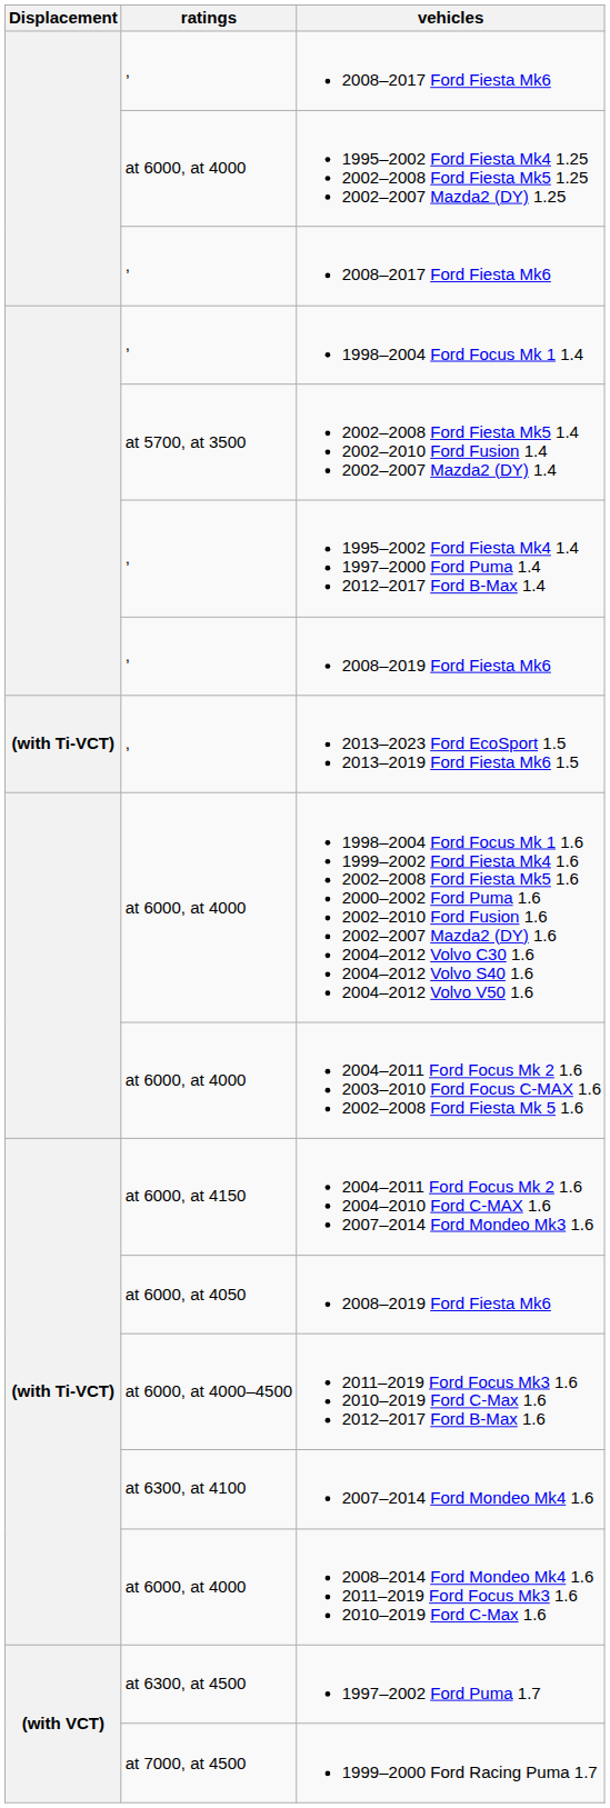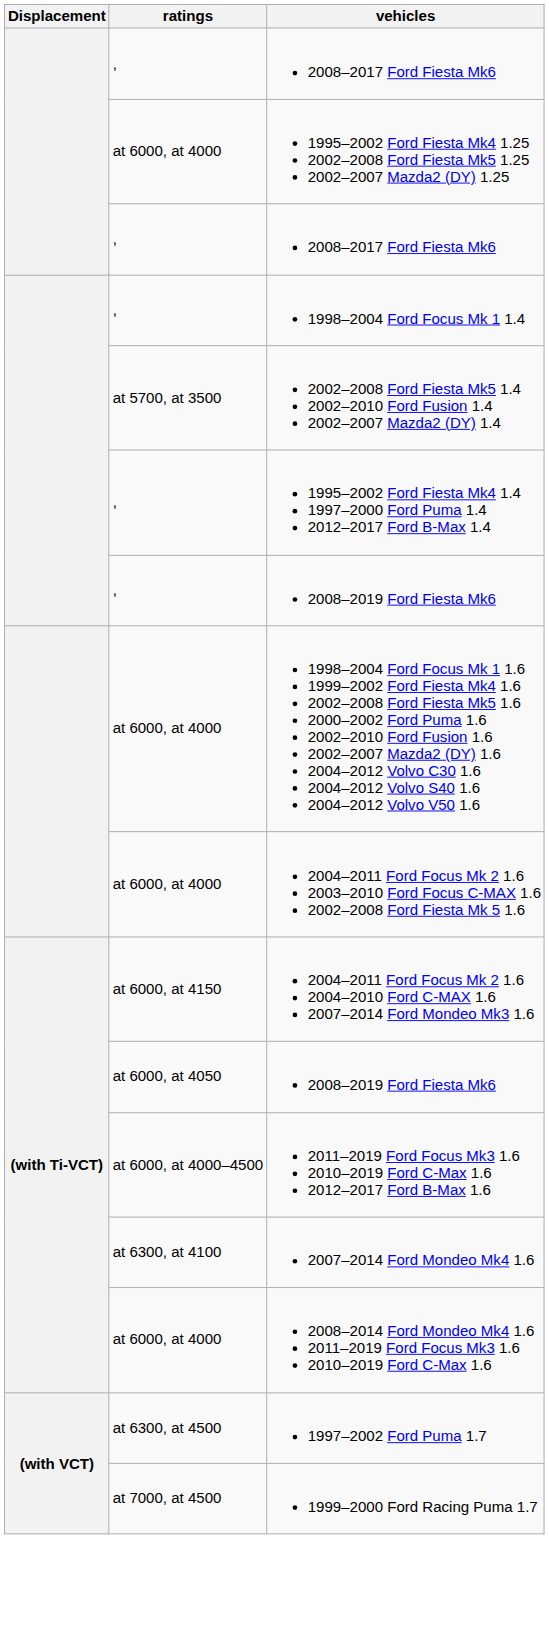- row: (with Ti-VCT) | , | 2013–2023 Ford EcoSport 1.5 2013–2019 Ford Fiesta Mk6 1.5
